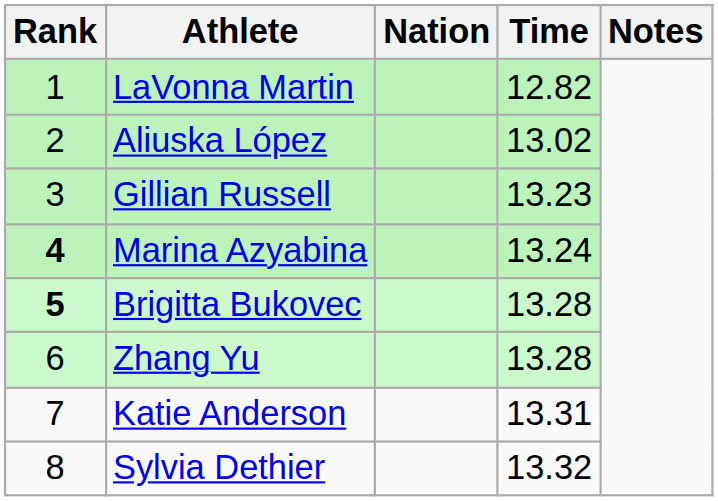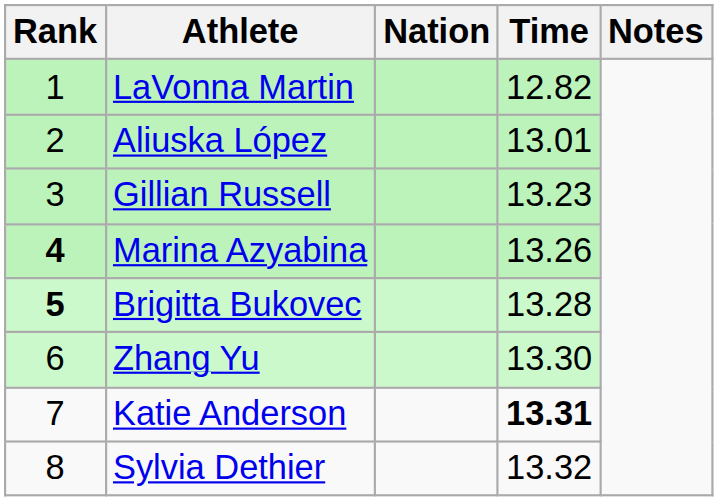Aliuska López | Time: 13.02 -> 13.01
Marina Azyabina | Time: 13.24 -> 13.26
Zhang Yu | Time: 13.28 -> 13.30
Katie Anderson | Time: normal -> bold
